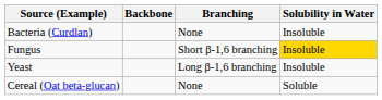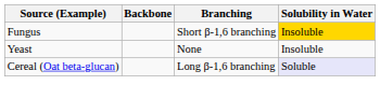- row: Bacteria (Curdlan) | None | Insoluble
Yeast | Branching: Long β-1,6 branching -> None
Cereal (Oat beta-glucan) | Branching: None -> Long β-1,6 branching
Cereal (Oat beta-glucan) | Solubility in Water: no background -> lavender background
